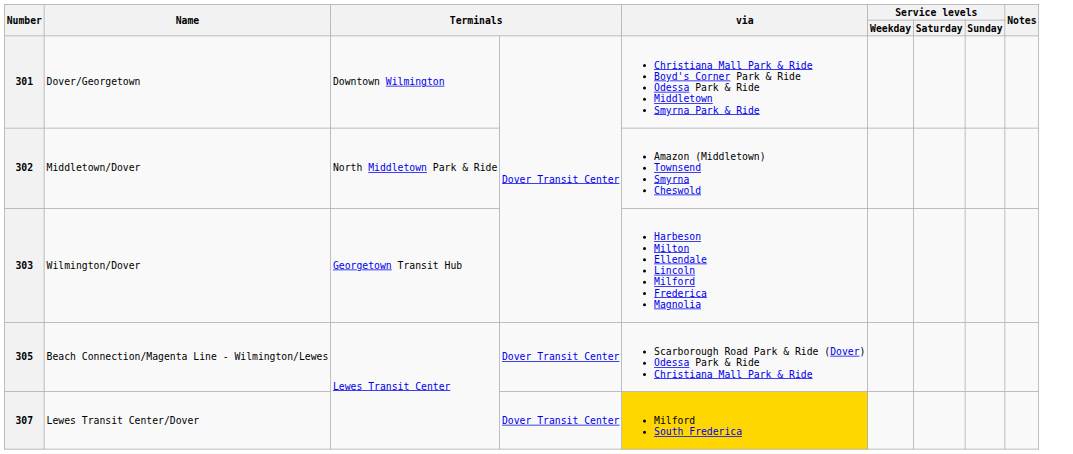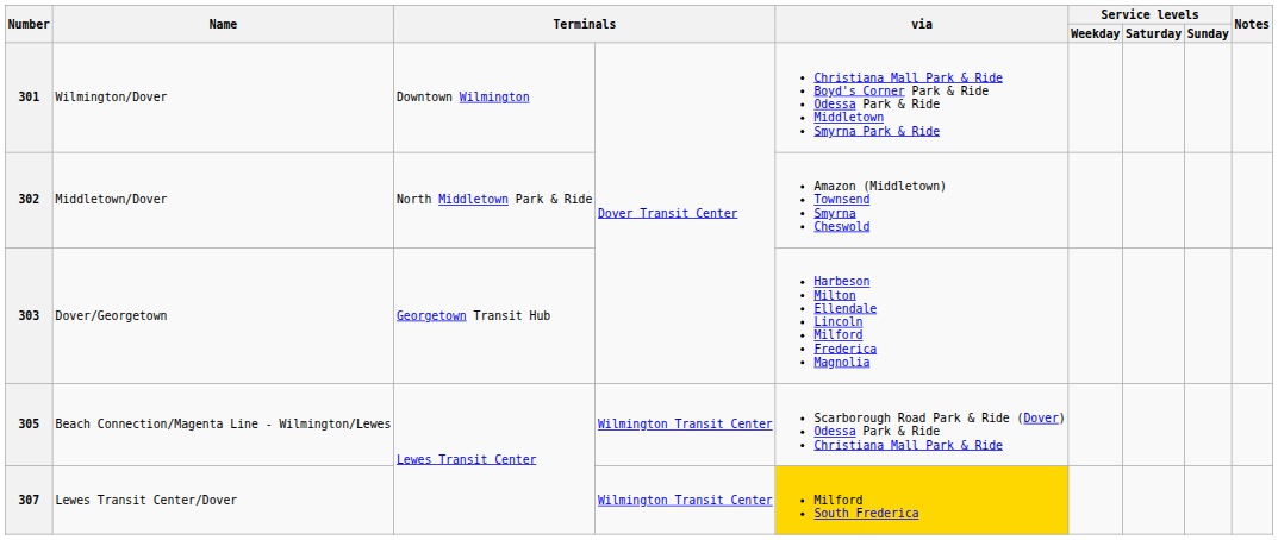301 | Name: Dover/Georgetown -> Wilmington/Dover
303 | Name: Wilmington/Dover -> Dover/Georgetown
305 | column 4: Dover Transit Center -> Wilmington Transit Center
307 | column 4: Dover Transit Center -> Wilmington Transit Center
